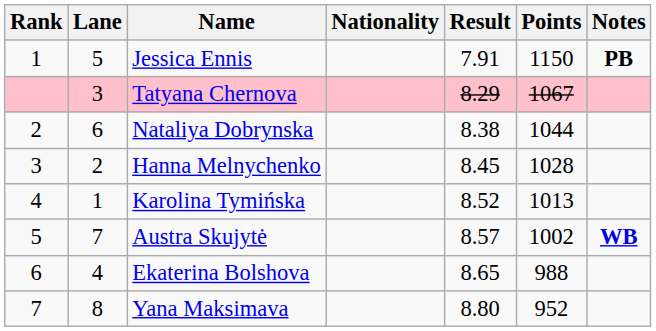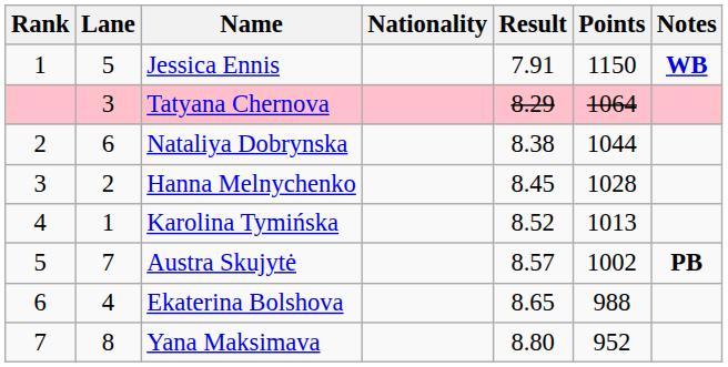Jessica Ennis | Notes: PB -> WB
Tatyana Chernova | Points: 1067 -> 1064
Austra Skujytė | Notes: WB -> PB
